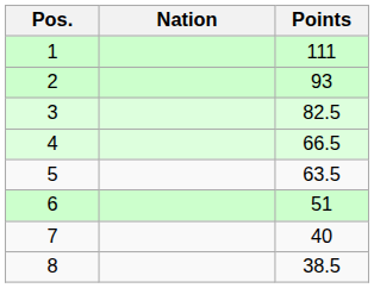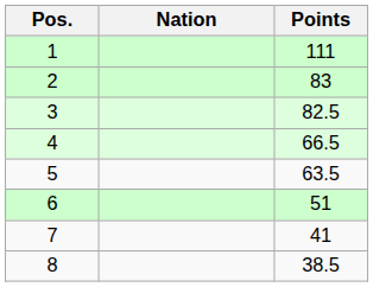2 | Points: 93 -> 83
7 | Points: 40 -> 41
